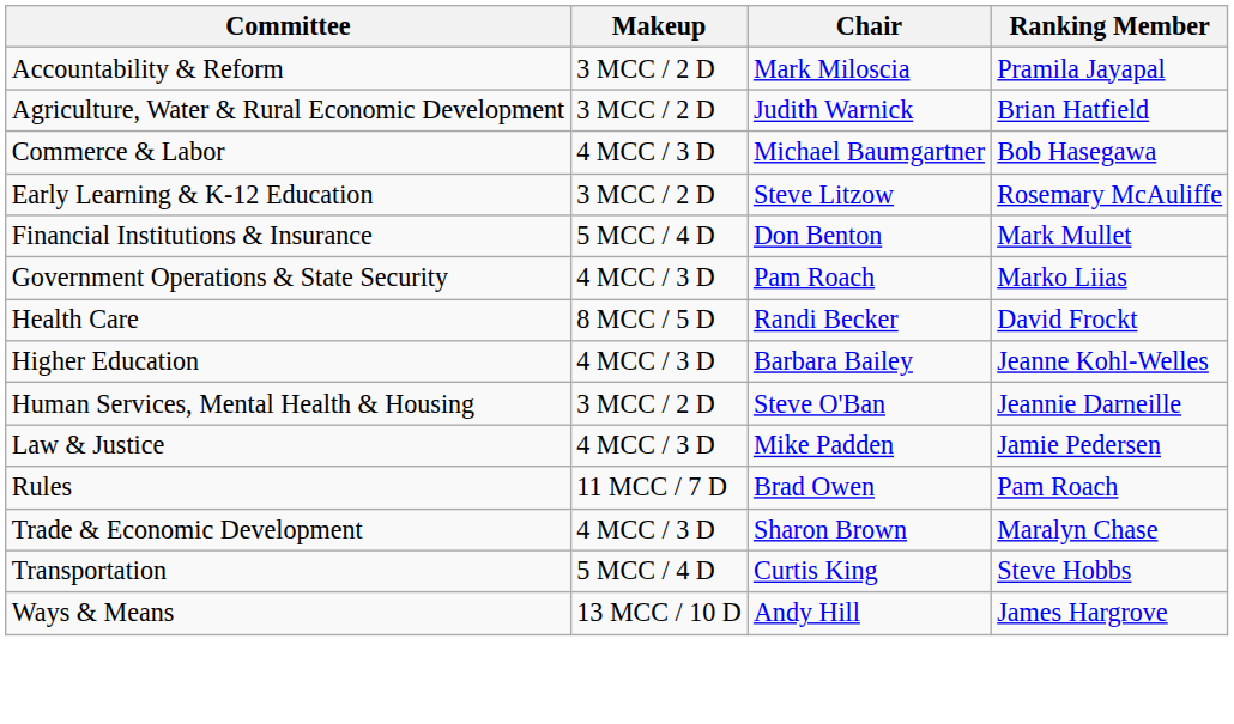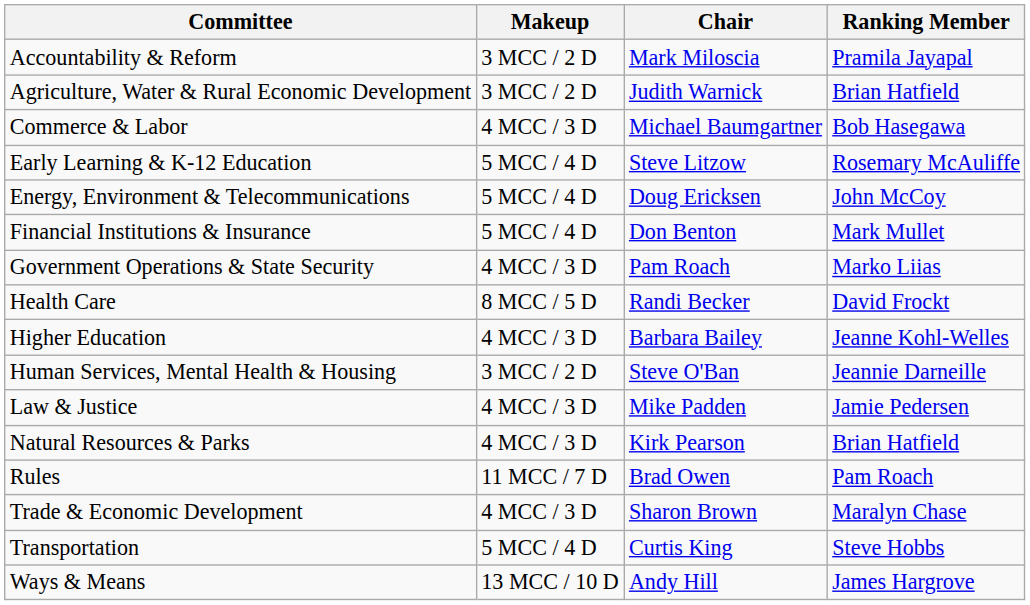Early Learning & K-12 Education | Makeup: 3 MCC / 2 D -> 5 MCC / 4 D
+ row: Energy, Environment & Telecommunications | 5 MCC / 4 D | Doug Ericksen | John McCoy
+ row: Natural Resources & Parks | 4 MCC / 3 D | Kirk Pearson | Brian Hatfield
